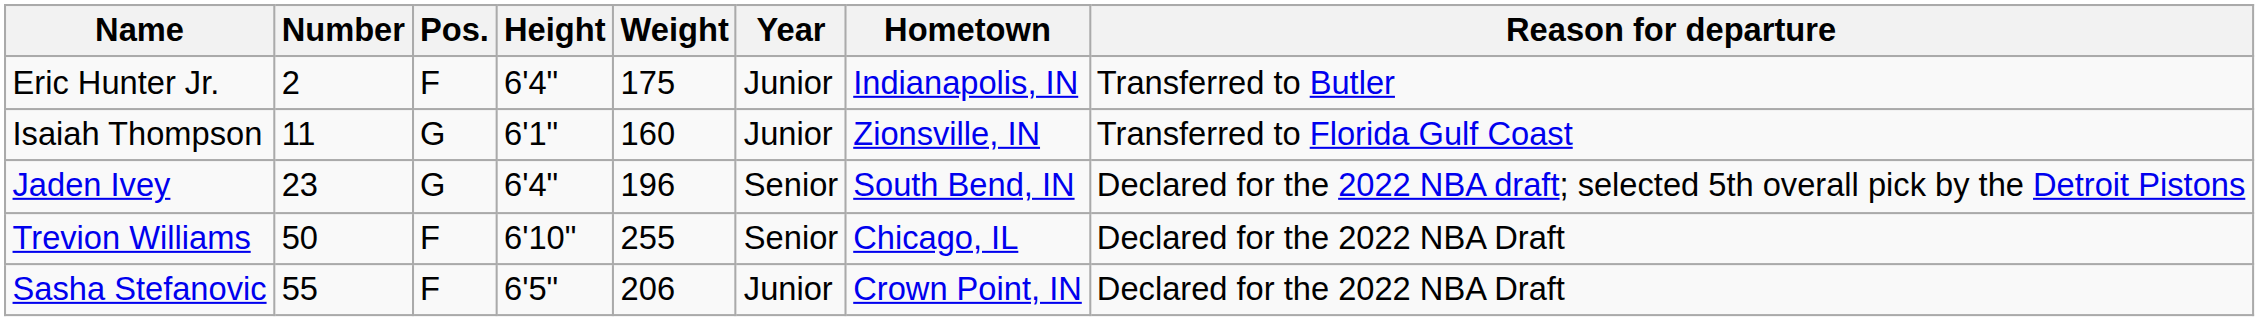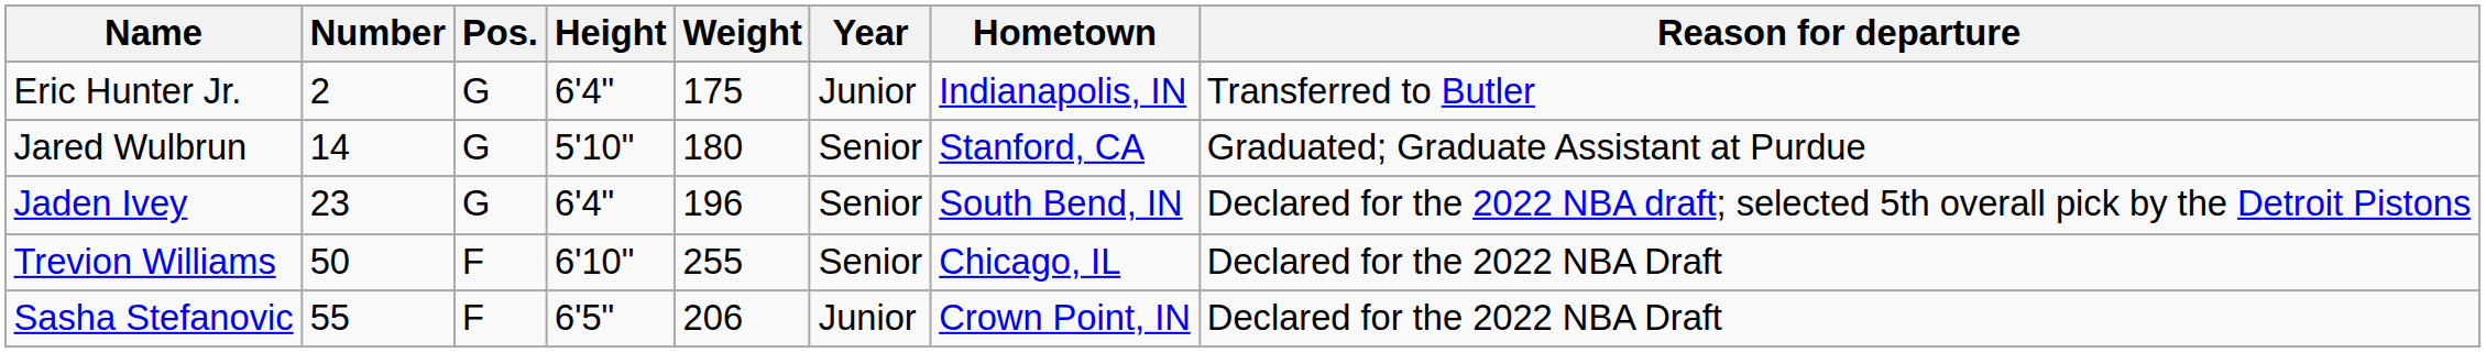Eric Hunter Jr. | Pos.: F -> G
- row: Isaiah Thompson | 11 | G | 6'1" | 160 | Junior | Zionsville, IN | Transferred to Florida Gulf Coast
+ row: Jared Wulbrun | 14 | G | 5'10" | 180 | Senior | Stanford, CA | Graduated; Graduate Assistant at Purdue
